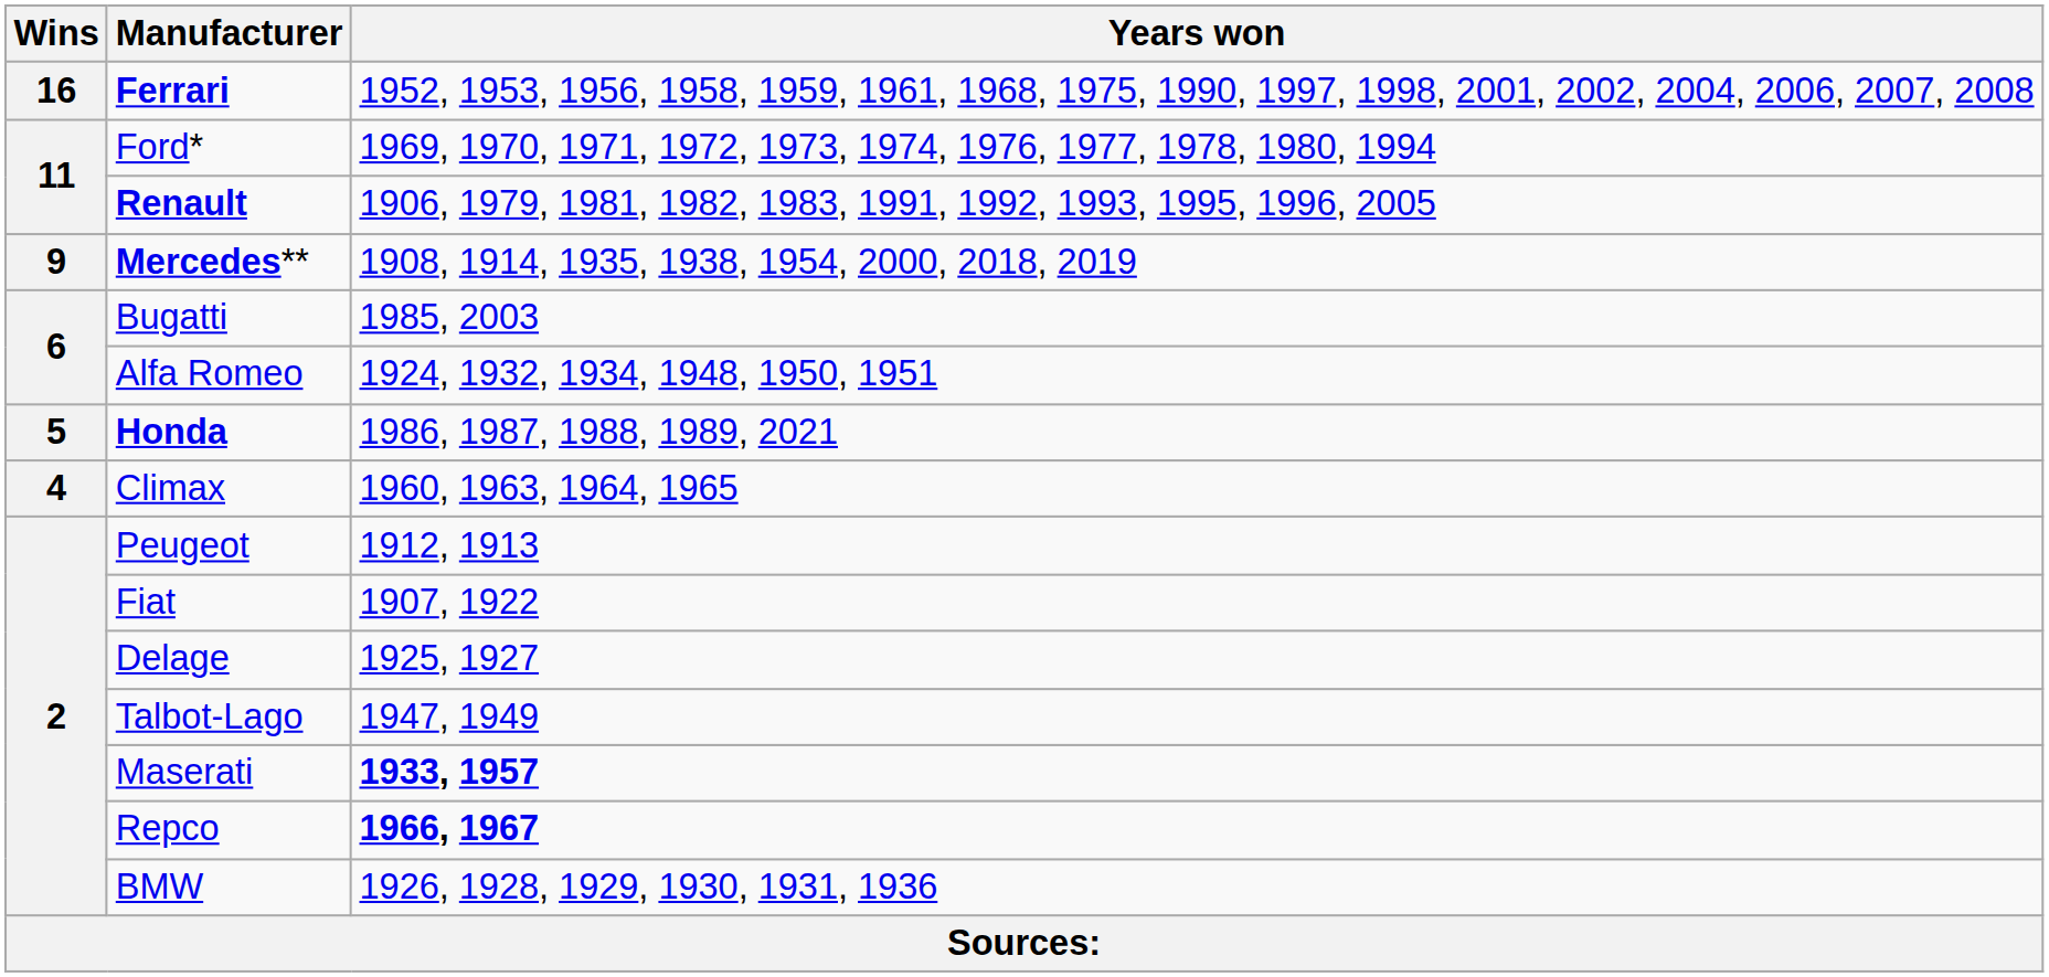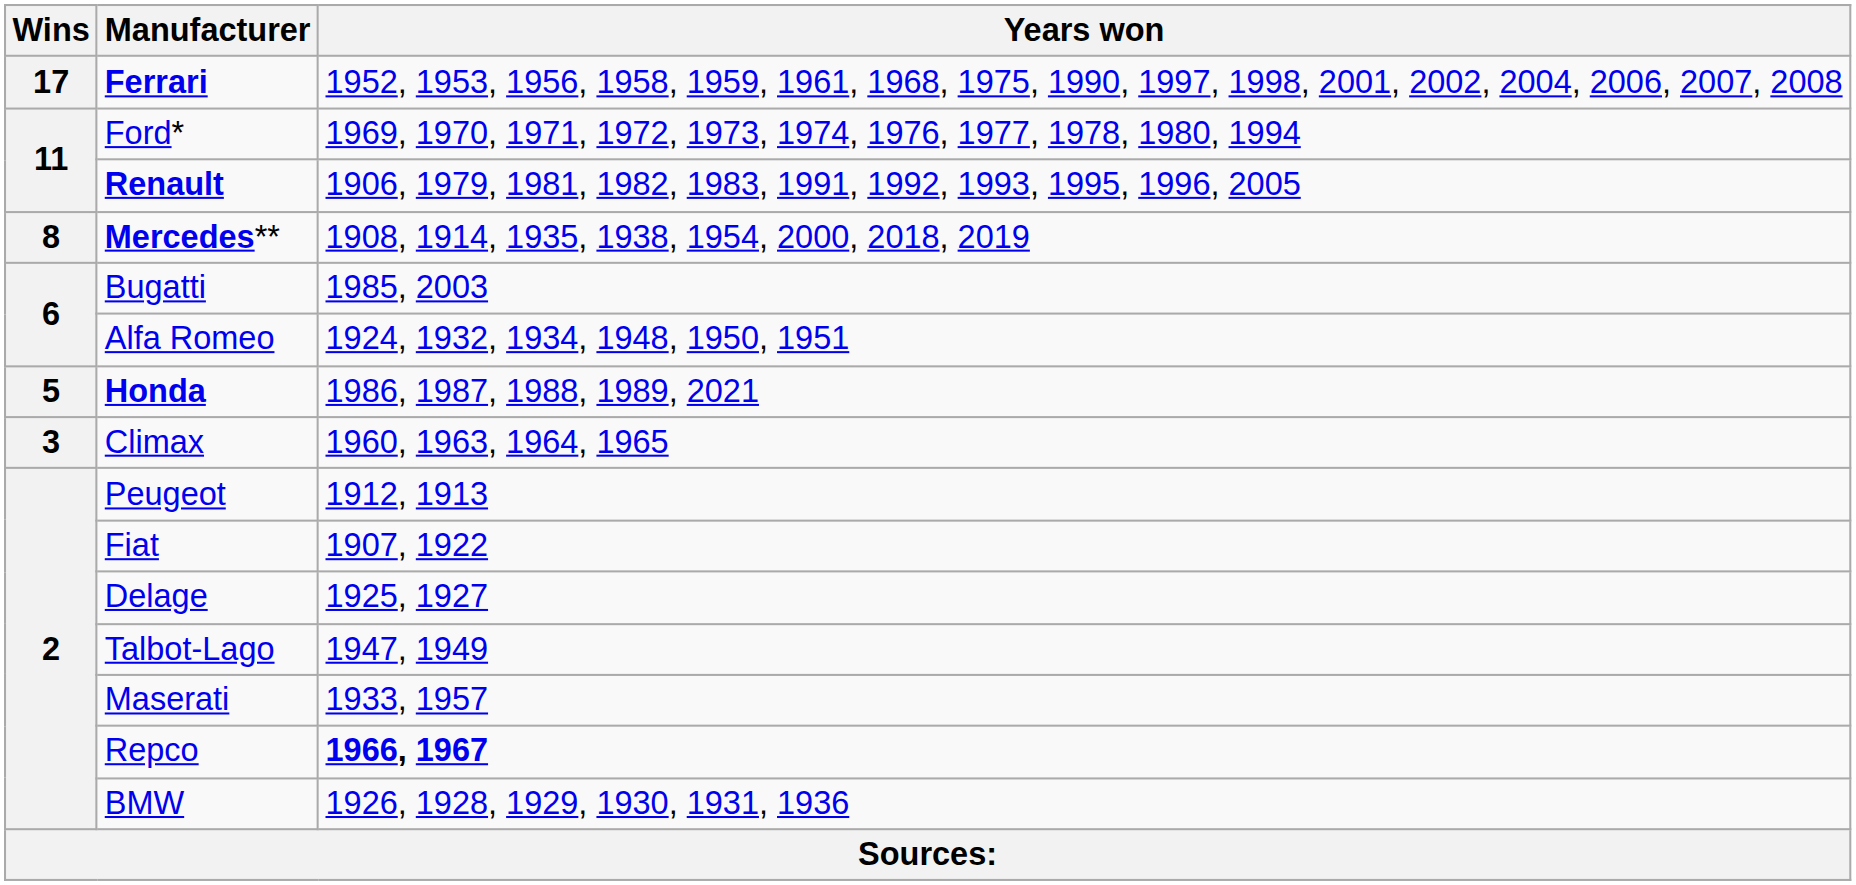Ferrari | Wins: 16 -> 17
Mercedes** | Wins: 9 -> 8
Climax | Wins: 4 -> 3
Maserati | Years won: bold -> normal
